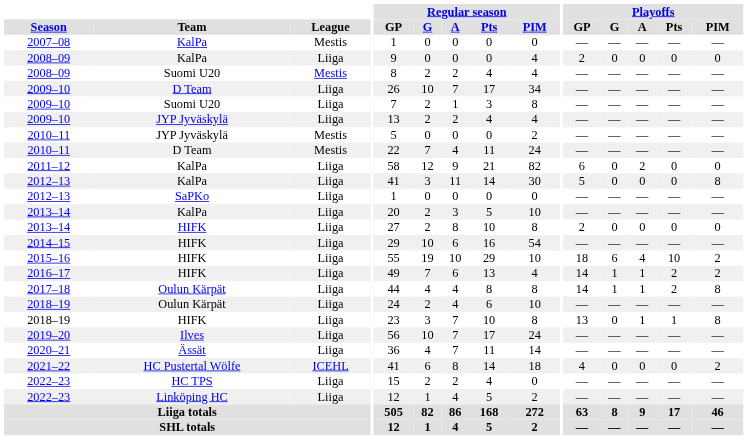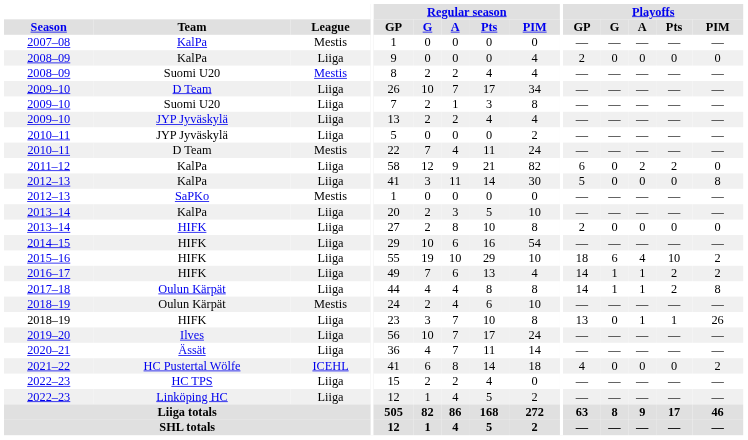2010–11 / JYP Jyväskylä | League: Mestis -> Liiga
2011–12 | Playoffs / Pts: 0 -> 2
2012–13 / SaPKo | League: Liiga -> Mestis
2018–19 / Oulun Kärpät | League: Liiga -> Mestis
2018–19 / HIFK | Playoffs / PIM: 8 -> 26
